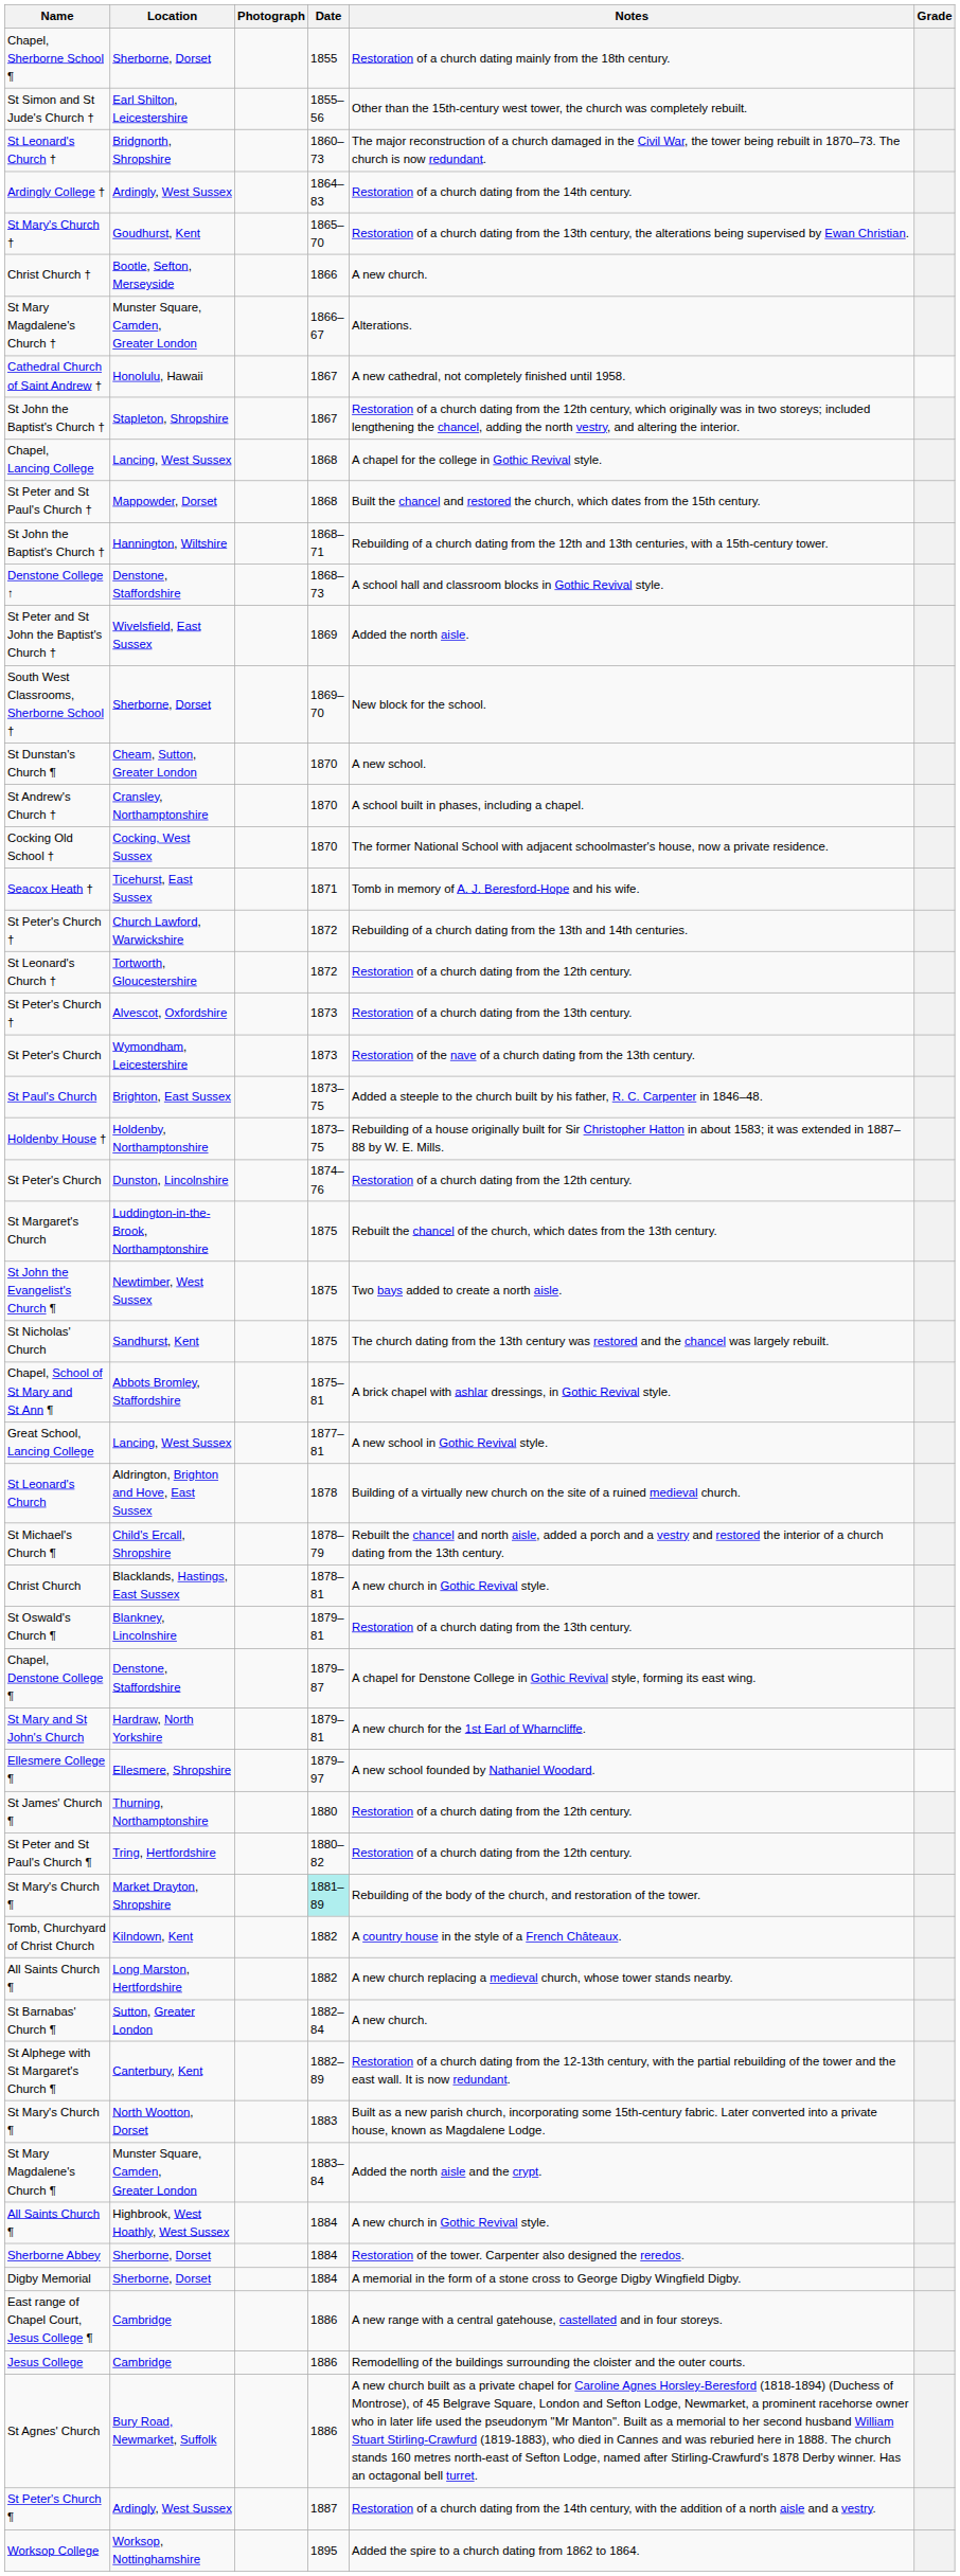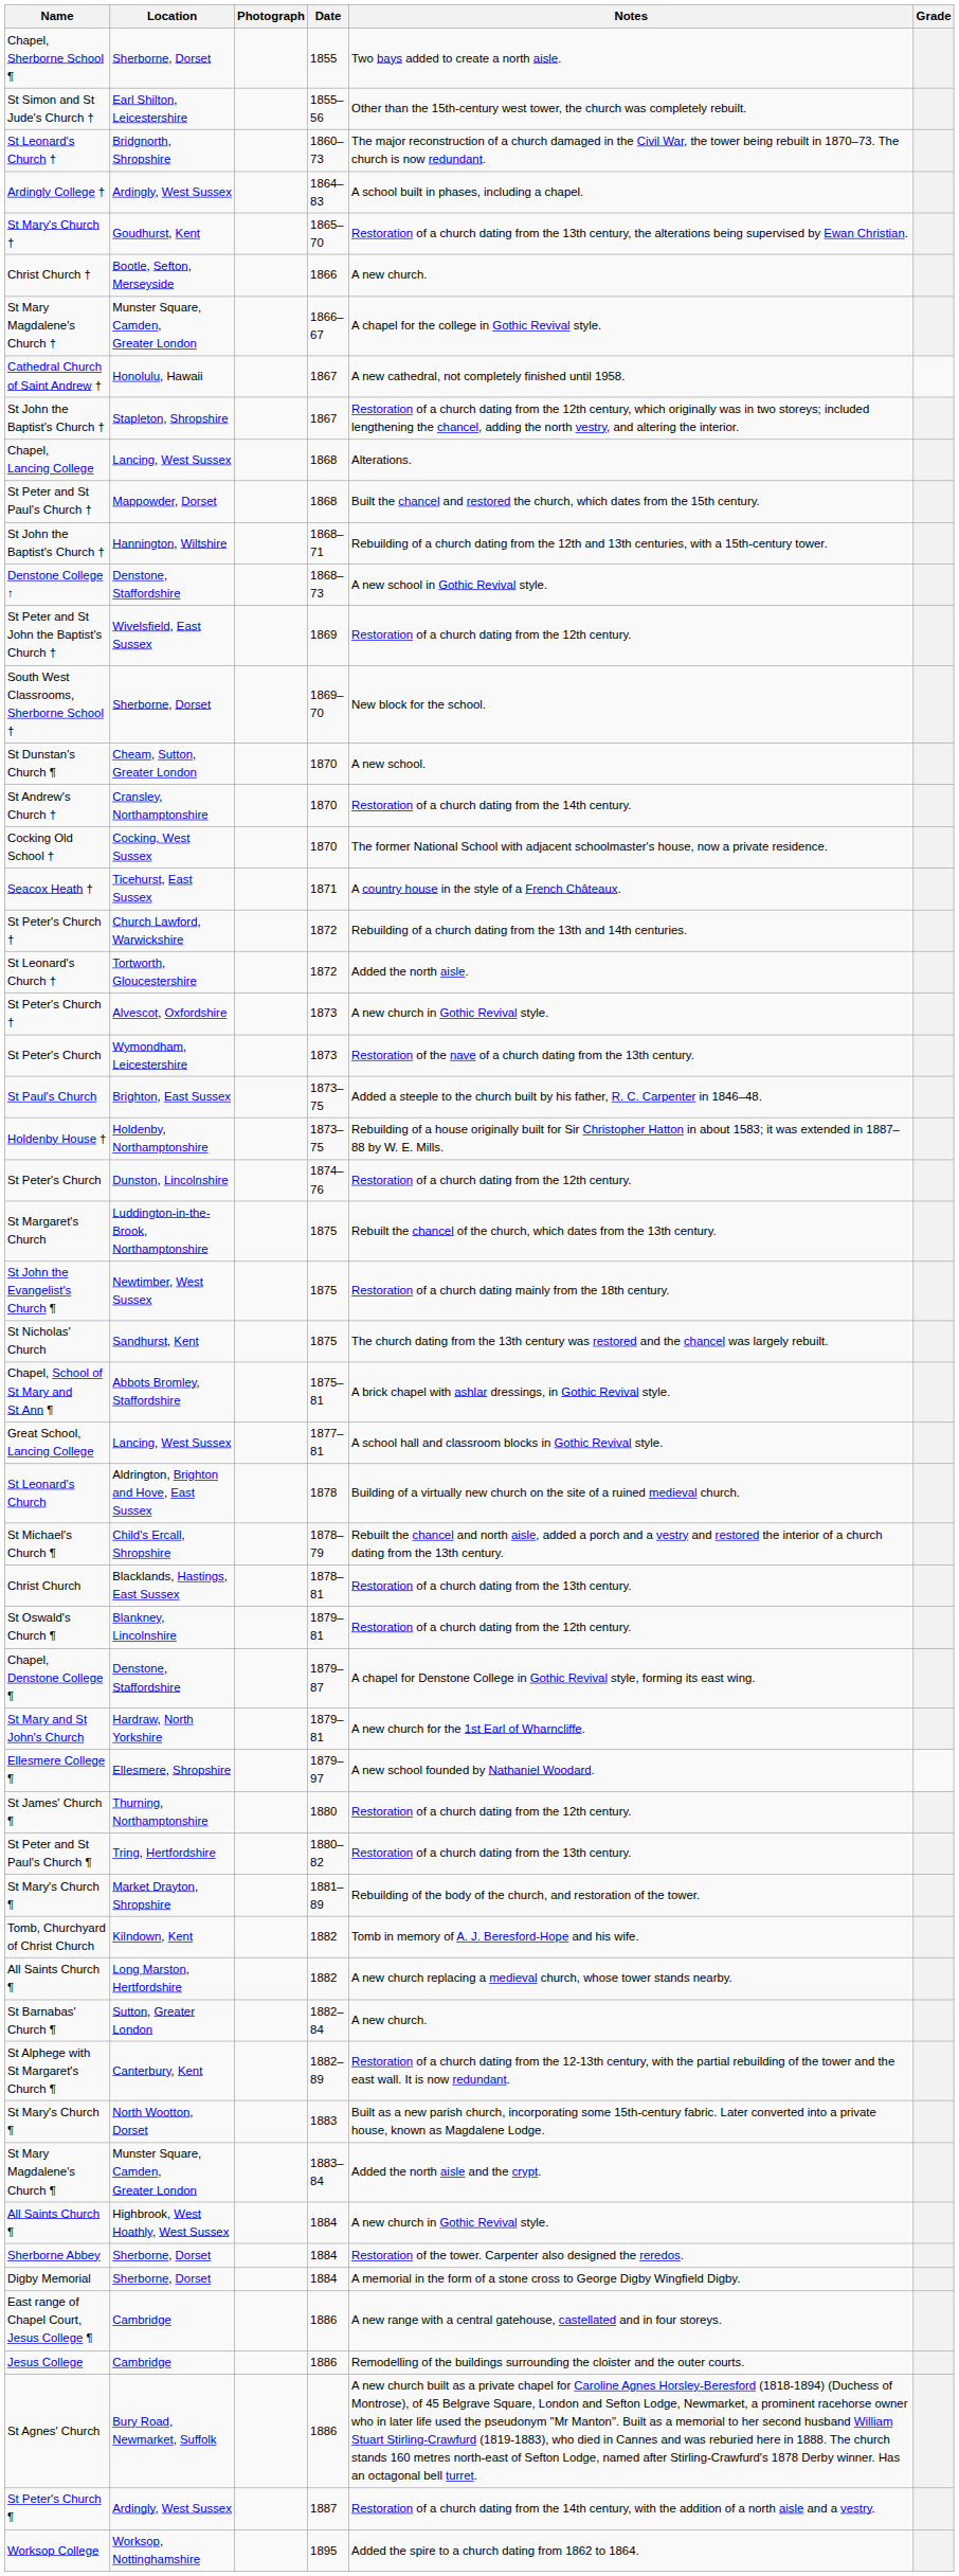Chapel, Sherborne School ¶ | Notes: Restoration of a church dating mainly from the 18th century. -> Two bays added to create a north aisle.
Ardingly College † | Notes: Restoration of a church dating from the 14th century. -> A school built in phases, including a chapel.
St Mary Magdalene's Church † | Notes: Alterations. -> A chapel for the college in Gothic Revival style.
Chapel, Lancing College | Notes: A chapel for the college in Gothic Revival style. -> Alterations.
Denstone College ↑ | Notes: A school hall and classroom blocks in Gothic Revival style. -> A new school in Gothic Revival style.
St Peter and St John the Baptist's Church † | Notes: Added the north aisle. -> Restoration of a church dating from the 12th century.
St Andrew's Church † | Notes: A school built in phases, including a chapel. -> Restoration of a church dating from the 14th century.
Seacox Heath † | Notes: Tomb in memory of A. J. Beresford-Hope and his wife. -> A country house in the style of a French Châteaux.
St Leonard's Church † / Tortworth, Gloucestershire | Notes: Restoration of a church dating from the 12th century. -> Added the north aisle.
St Peter's Church † / Alvescot, Oxfordshire | Notes: Restoration of a church dating from the 13th century. -> A new church in Gothic Revival style.
St John the Evangelist's Church ¶ | Notes: Two bays added to create a north aisle. -> Restoration of a church dating mainly from the 18th century.
Great School, Lancing College | Notes: A new school in Gothic Revival style. -> A school hall and classroom blocks in Gothic Revival style.
Christ Church | Notes: A new church in Gothic Revival style. -> Restoration of a church dating from the 13th century.
St Oswald's Church ¶ | Notes: Restoration of a church dating from the 13th century. -> Restoration of a church dating from the 12th century.
St Peter and St Paul's Church ¶ | Notes: Restoration of a church dating from the 12th century. -> Restoration of a church dating from the 13th century.
St Mary's Church ¶ / Market Drayton, Shropshire | Date: paleturquoise background -> no background
Tomb, Churchyard of Christ Church | Notes: A country house in the style of a French Châteaux. -> Tomb in memory of A. J. Beresford-Hope and his wife.
